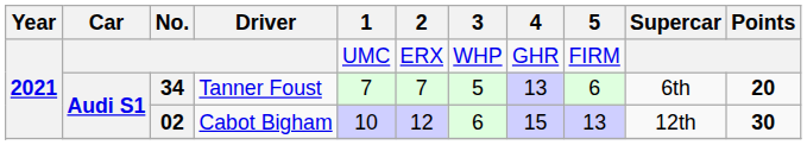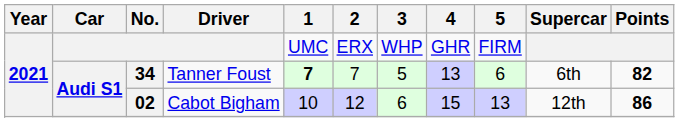34 | 1: normal -> bold
34 | Points: 20 -> 82
02 | Points: 30 -> 86
